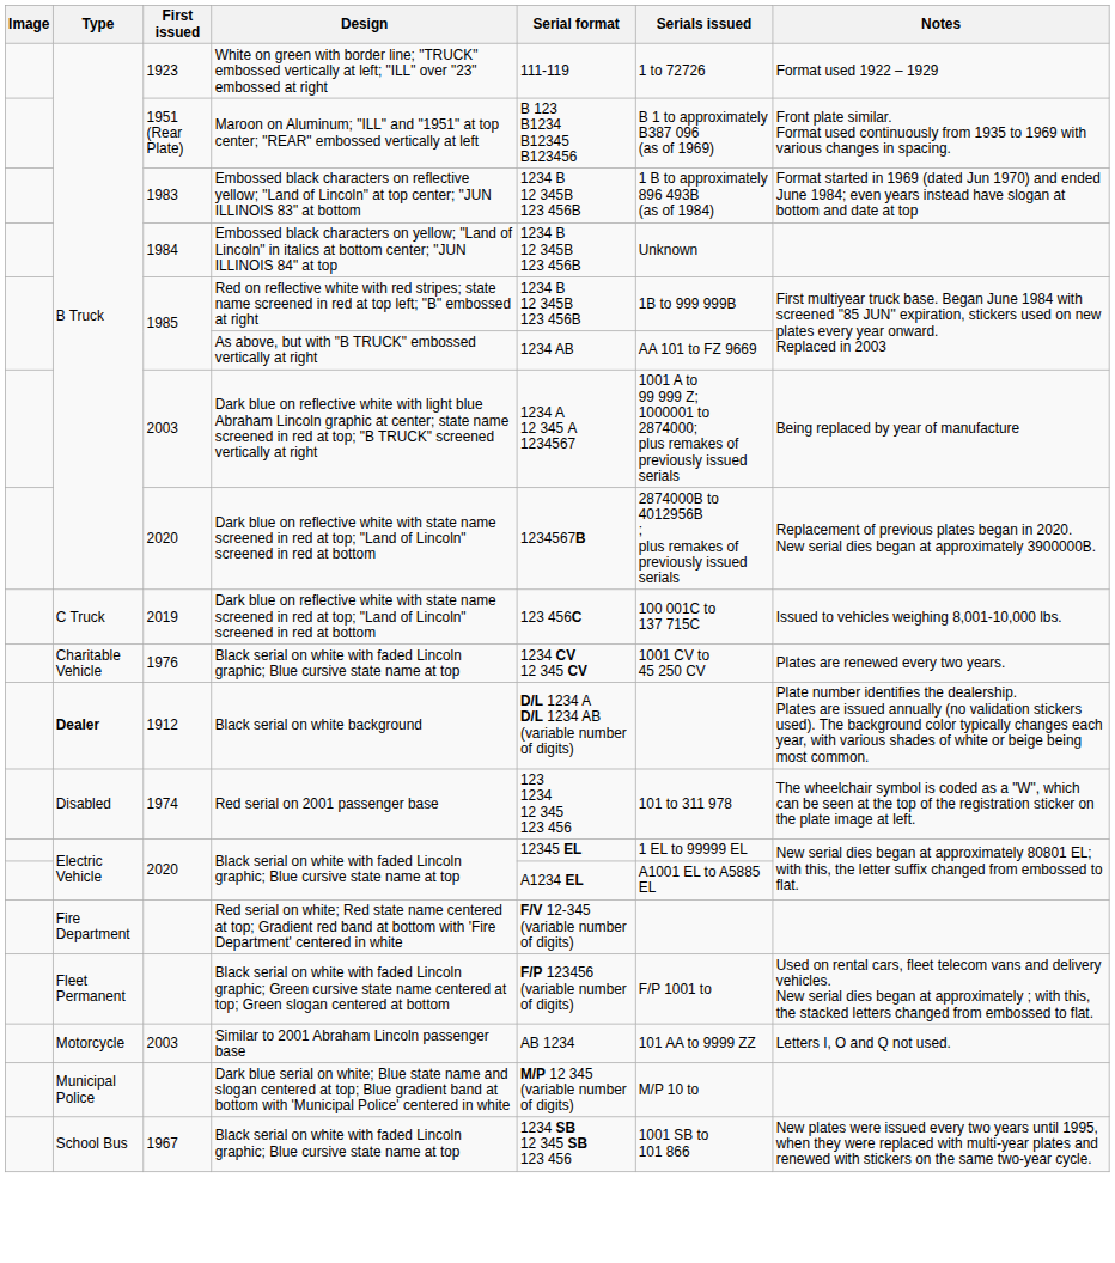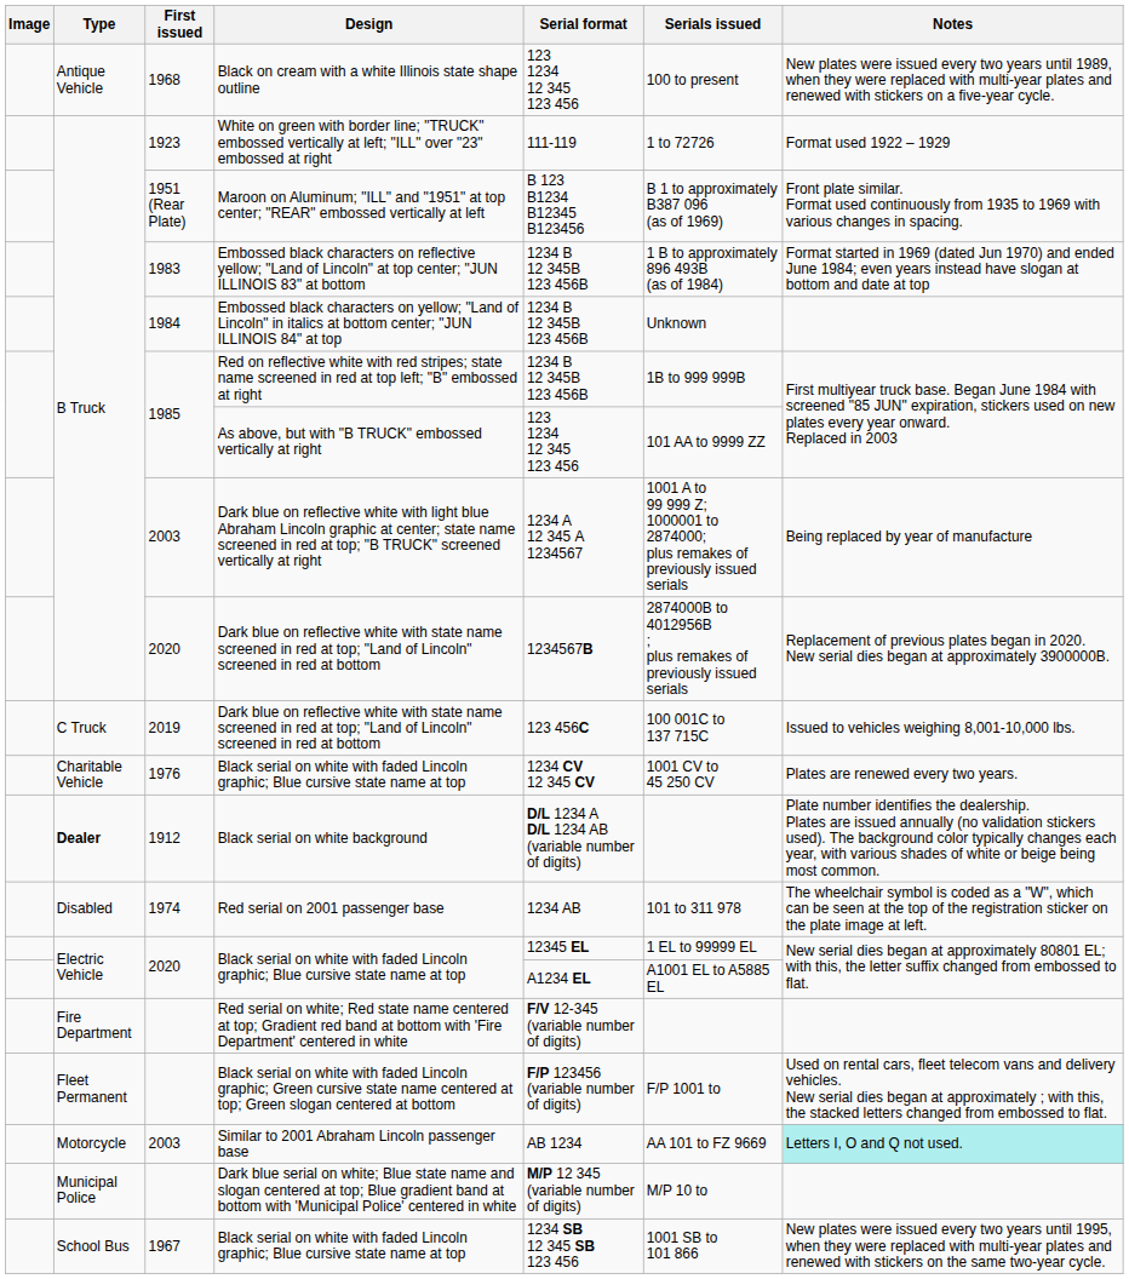+ row: Antique Vehicle | 1968 | Black on cream with a white Illinois state shape outline | 123 1234 12 345 123 456 | 100 to present | New plates were issued every two years until 1989, when they were replaced with multi-year plates and renewed with stickers on a five-year cycle.
As above, but with "B TRUCK" embossed vertically at right | Serial format: 1234 AB -> 123 1234 12 345 123 456
As above, but with "B TRUCK" embossed vertically at right | Serials issued: AA 101 to FZ 9669 -> 101 AA to 9999 ZZ
Red serial on 2001 passenger base | Serial format: 123 1234 12 345 123 456 -> 1234 AB
Similar to 2001 Abraham Lincoln passenger base | Serials issued: 101 AA to 9999 ZZ -> AA 101 to FZ 9669
Similar to 2001 Abraham Lincoln passenger base | Notes: no background -> paleturquoise background
